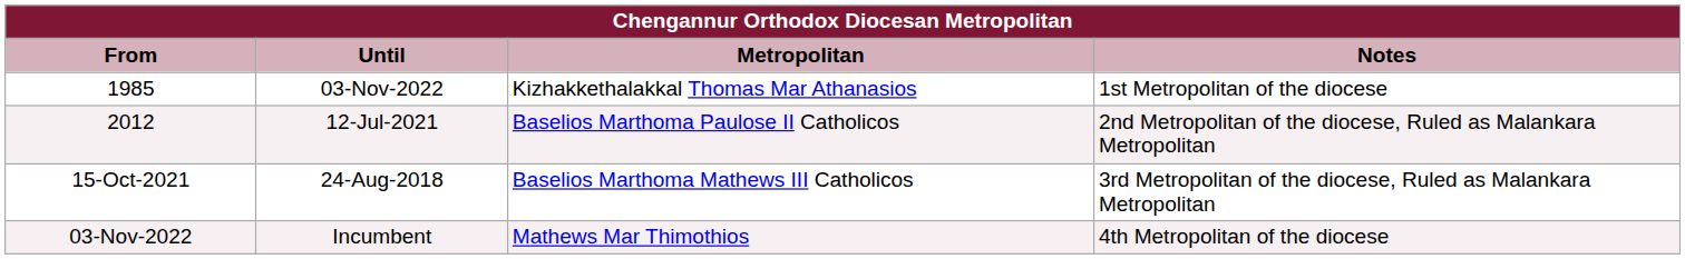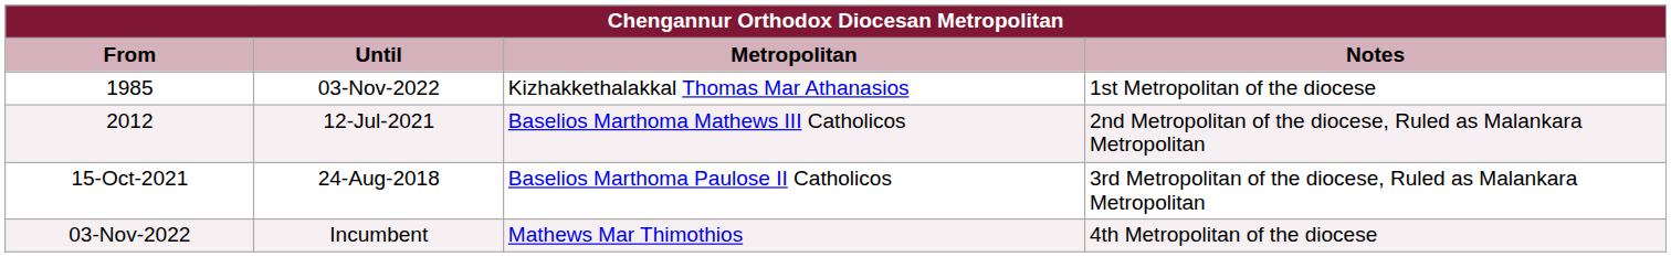2012 | Metropolitan: Baselios Marthoma Paulose II Catholicos -> Baselios Marthoma Mathews III Catholicos
15-Oct-2021 | Metropolitan: Baselios Marthoma Mathews III Catholicos -> Baselios Marthoma Paulose II Catholicos
